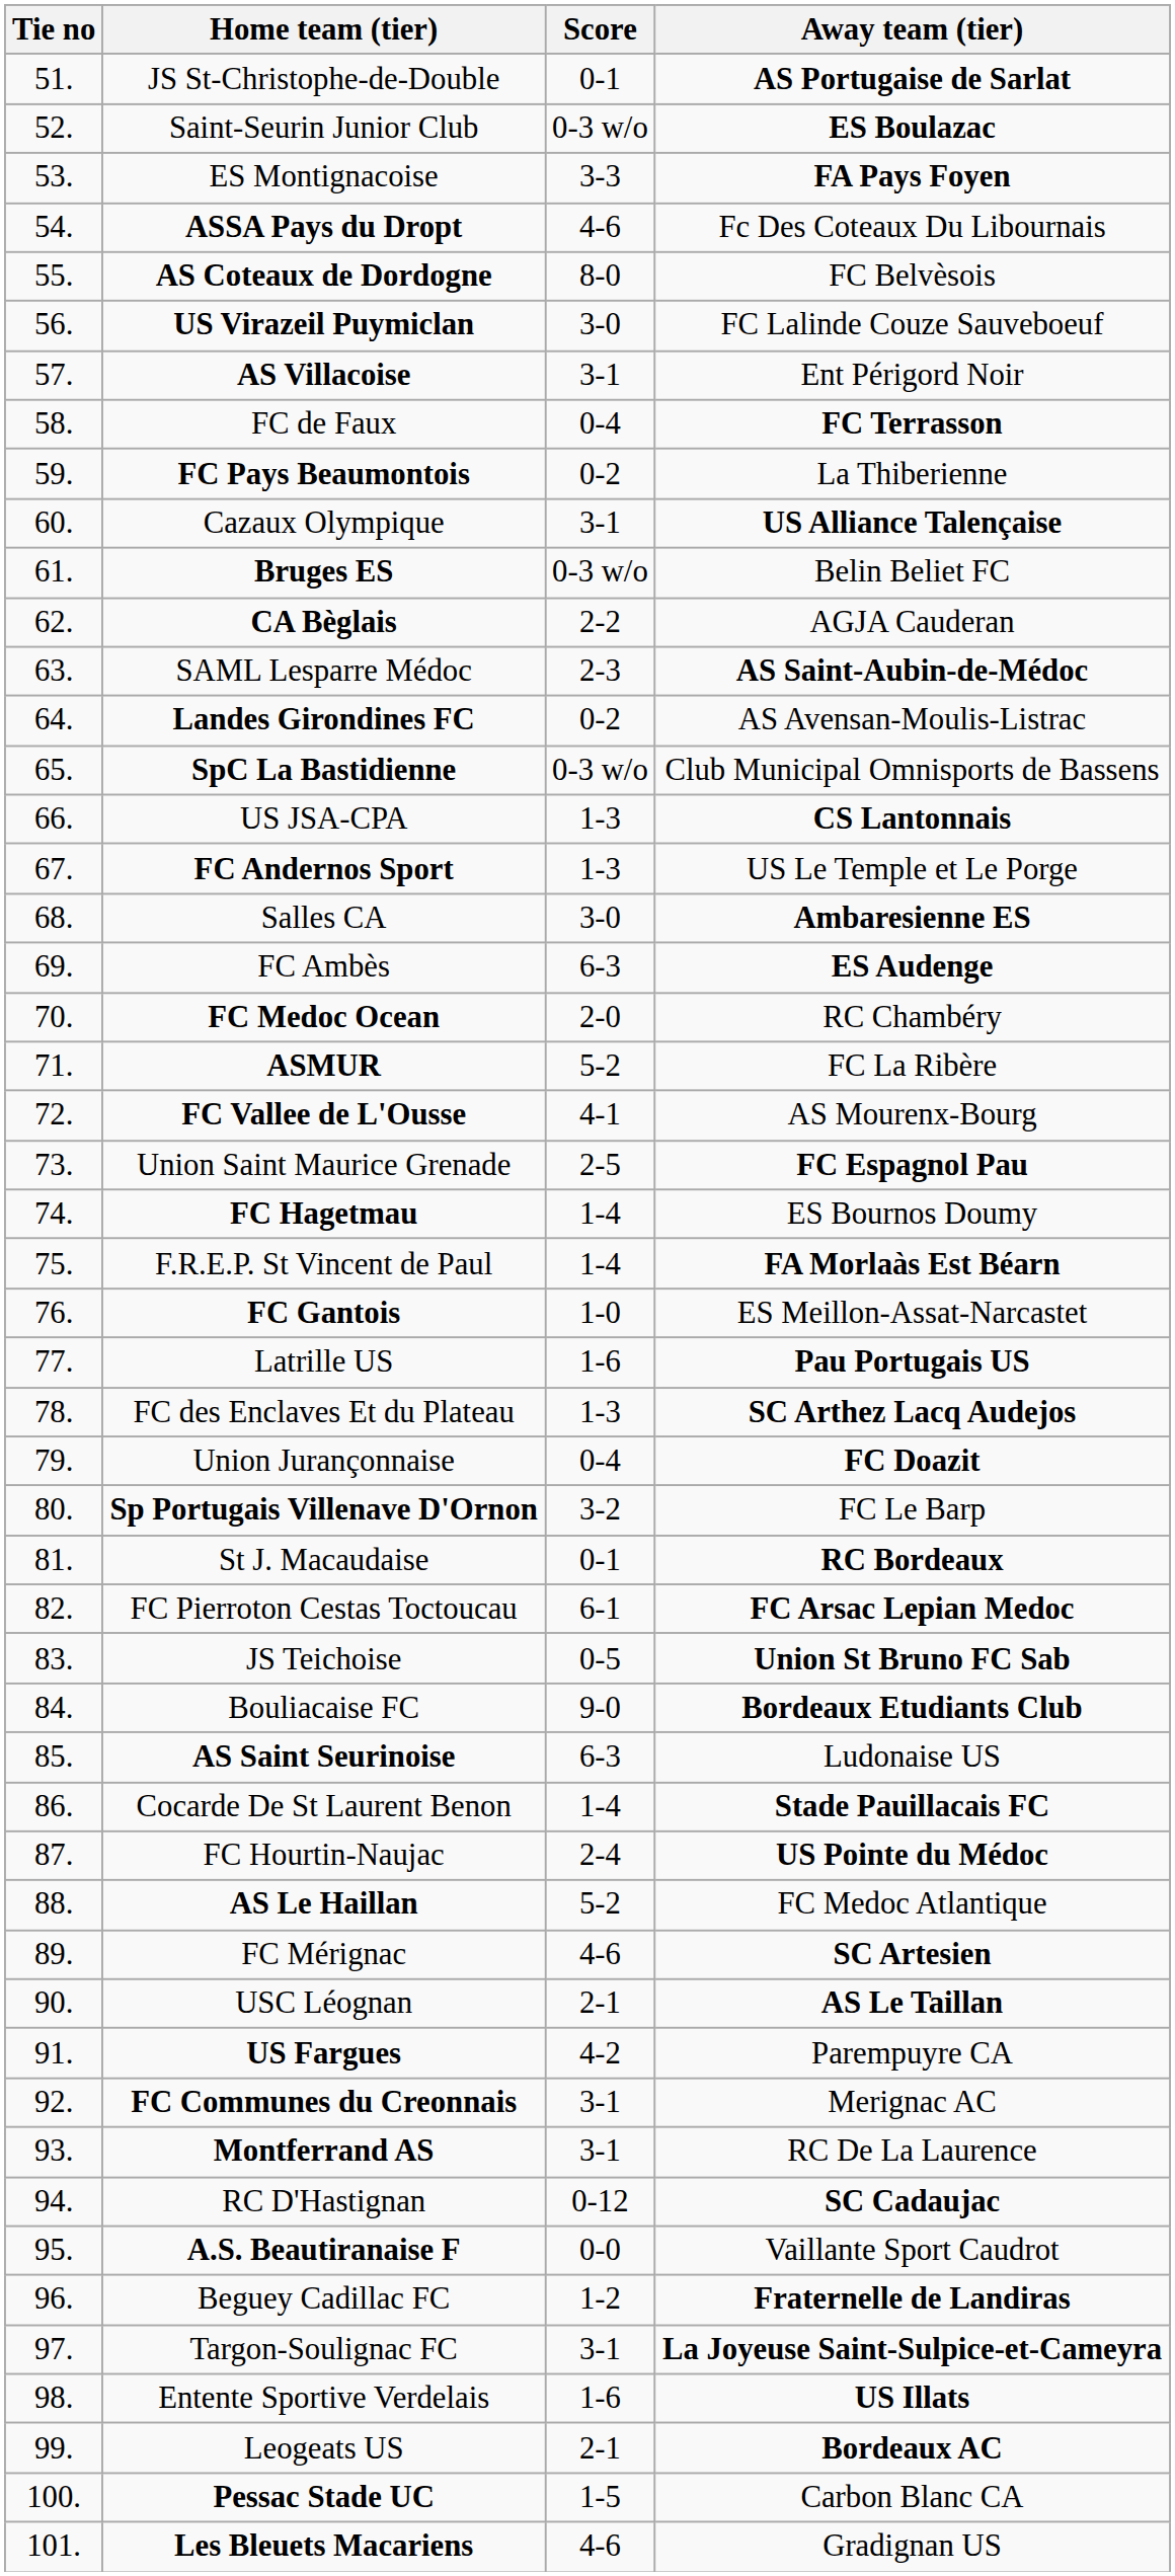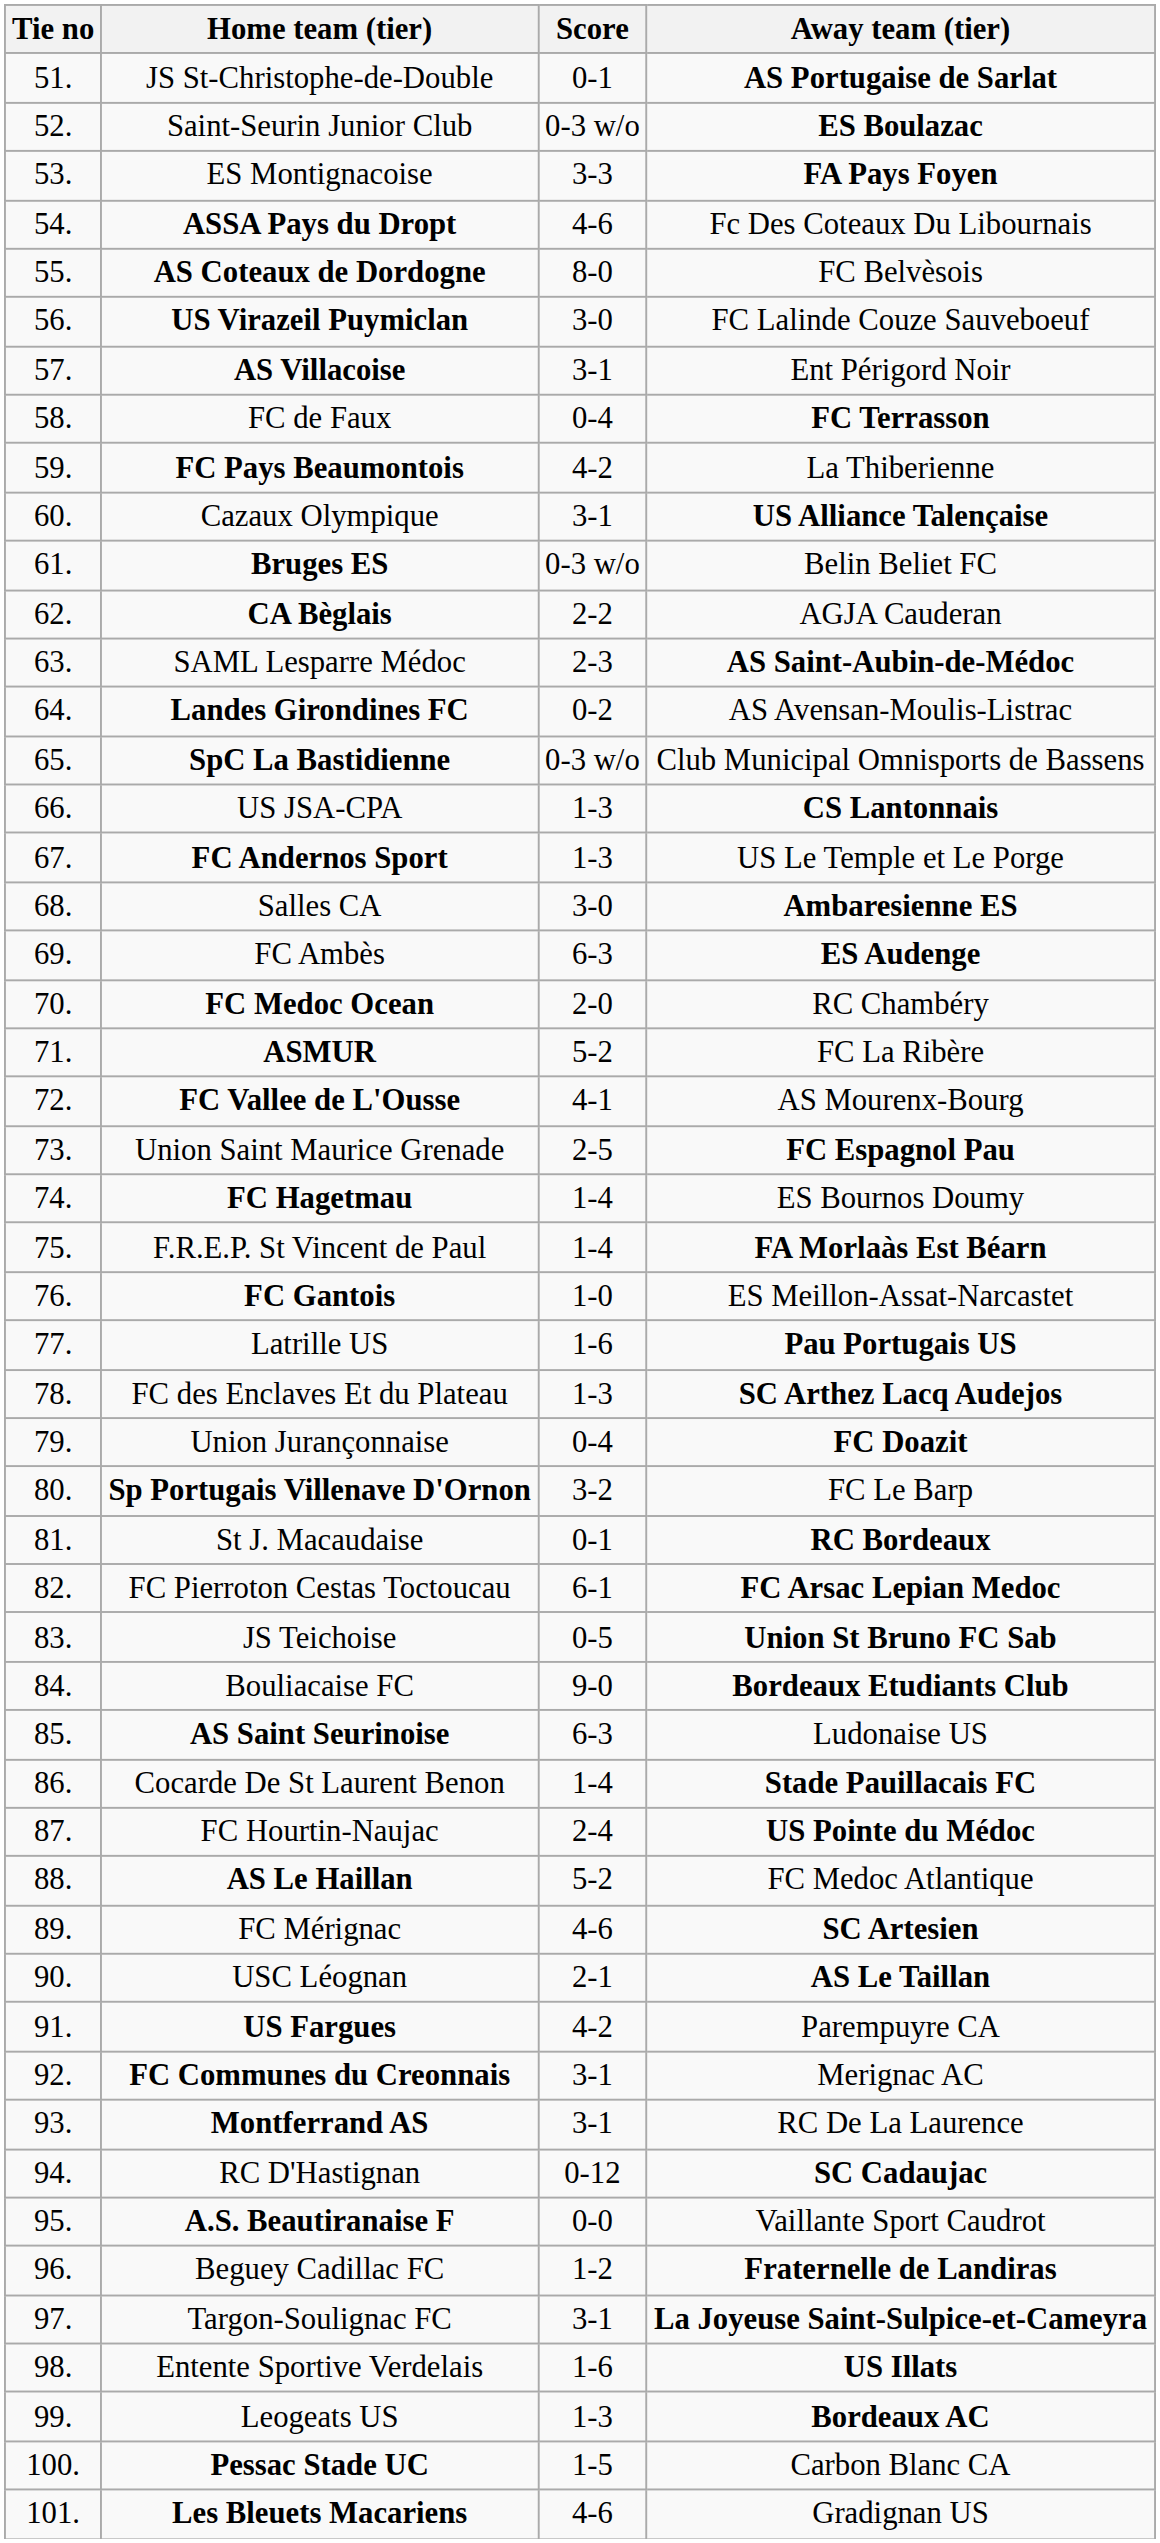FC Pays Beaumontois | Score: 0-2 -> 4-2
Leogeats US | Score: 2-1 -> 1-3
